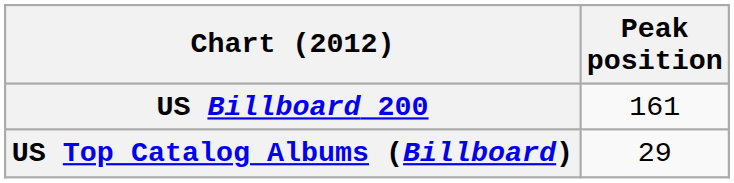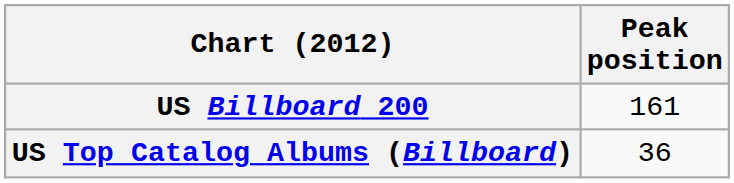US Top Catalog Albums (Billboard) | Peak position: 29 -> 36
